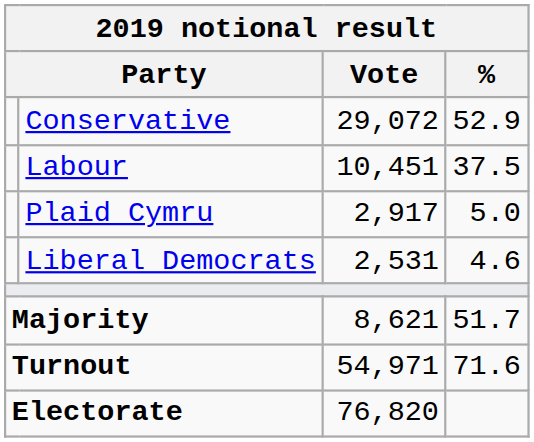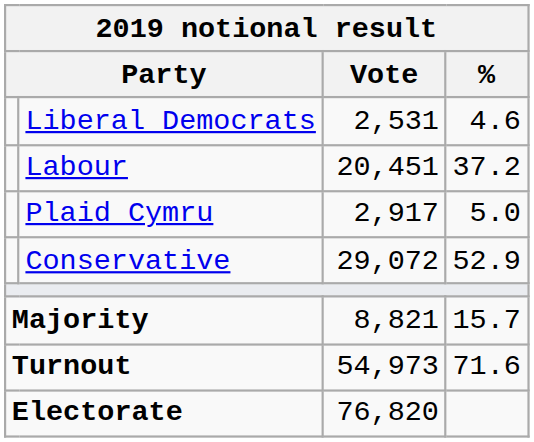rows swapped: Conservative <-> Liberal Democrats
Labour | Vote: 10,451 -> 20,451
Labour | %: 37.5 -> 37.2
Majority | Vote: 8,621 -> 8,821
Majority | %: 51.7 -> 15.7
Turnout | Vote: 54,971 -> 54,973
